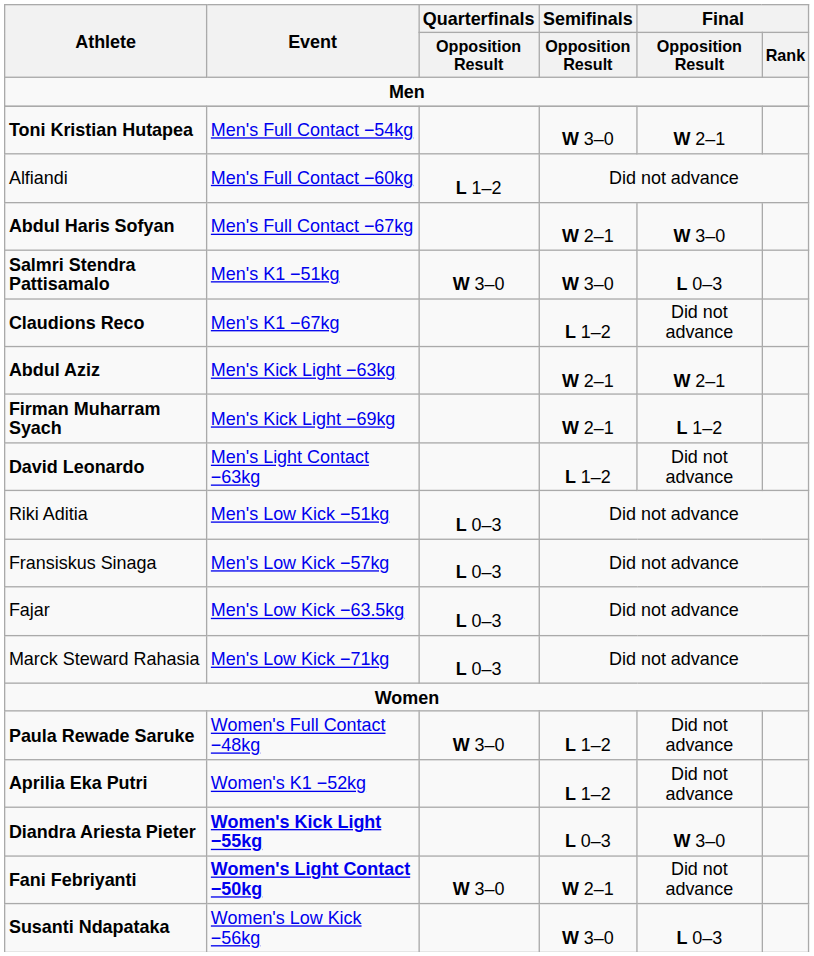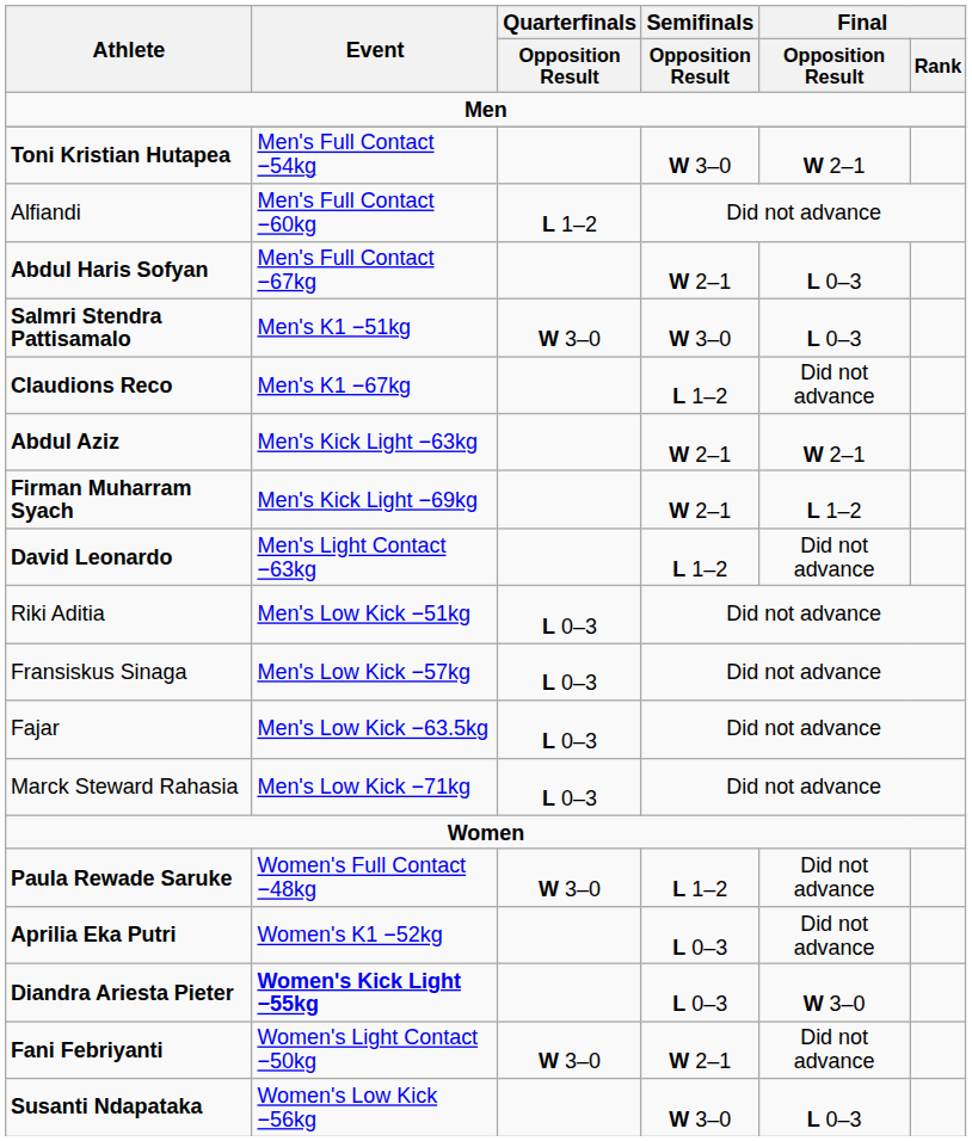Abdul Haris Sofyan | Final / Opposition Result: W 3–0 -> L 0–3
Aprilia Eka Putri | Semifinals / Opposition Result: L 1–2 -> L 0–3
Fani Febriyanti | Event: bold -> normal
